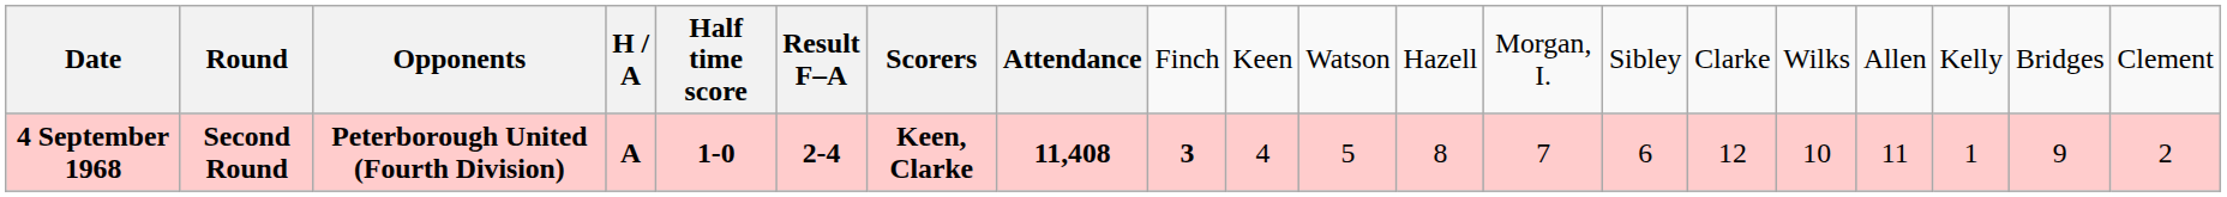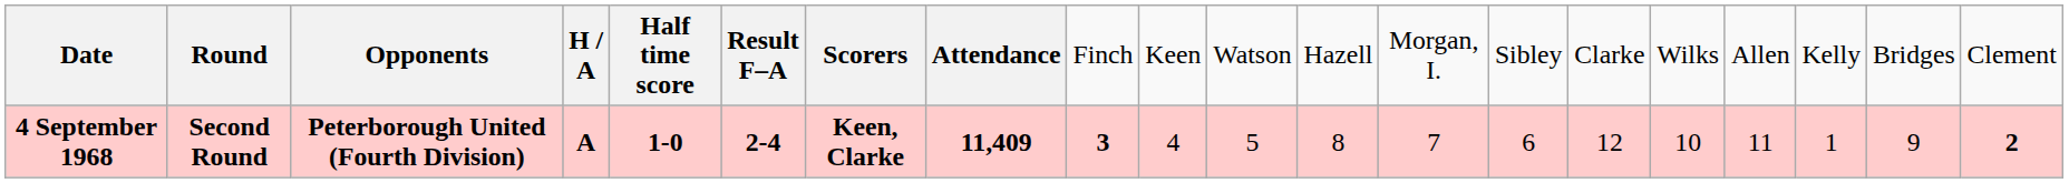4 September 1968 | column 8: 11,408 -> 11,409
4 September 1968 | column 20: normal -> bold
